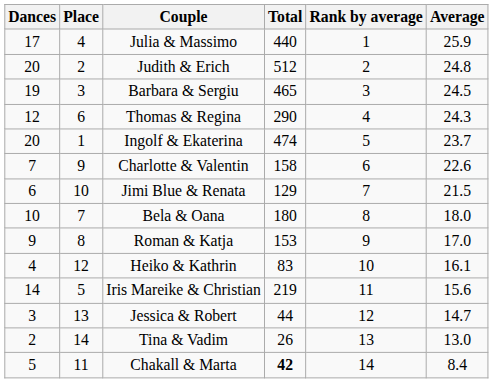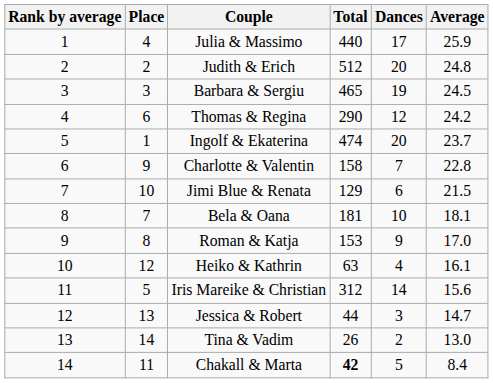columns swapped: Rank by average <-> Dances
Thomas & Regina | Average: 24.3 -> 24.2
Charlotte & Valentin | Average: 22.6 -> 22.8
Bela & Oana | Total: 180 -> 181
Bela & Oana | Average: 18.0 -> 18.1
Heiko & Kathrin | Total: 83 -> 63
Iris Mareike & Christian | Total: 219 -> 312
